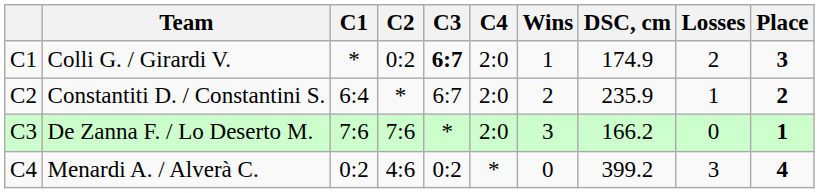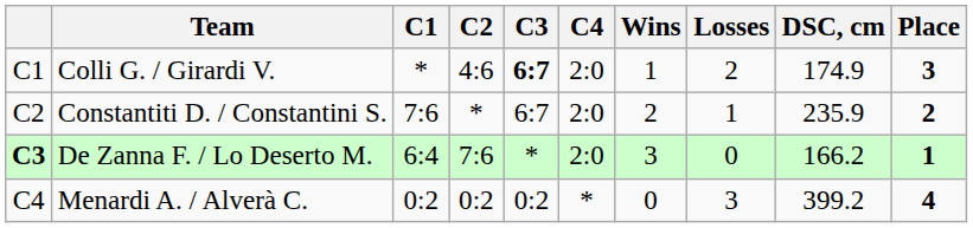columns swapped: Losses <-> DSC, cm
Colli G. / Girardi V. | C2: 0:2 -> 4:6
Constantiti D. / Constantini S. | C1: 6:4 -> 7:6
De Zanna F. / Lo Deserto M. | column 1: normal -> bold
De Zanna F. / Lo Deserto M. | C1: 7:6 -> 6:4
Menardi A. / Alverà C. | C2: 4:6 -> 0:2
